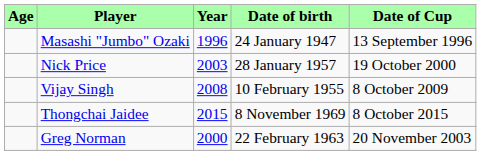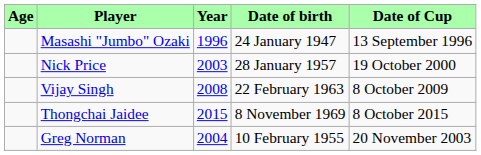Vijay Singh | Date of birth: 10 February 1955 -> 22 February 1963
Greg Norman | Year: 2000 -> 2004
Greg Norman | Date of birth: 22 February 1963 -> 10 February 1955
